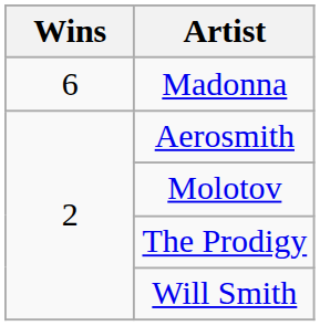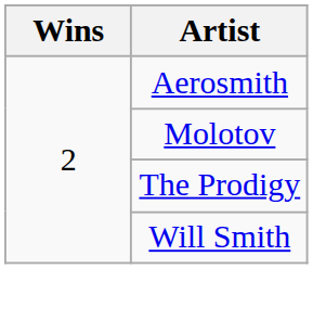- row: 6 | Madonna
